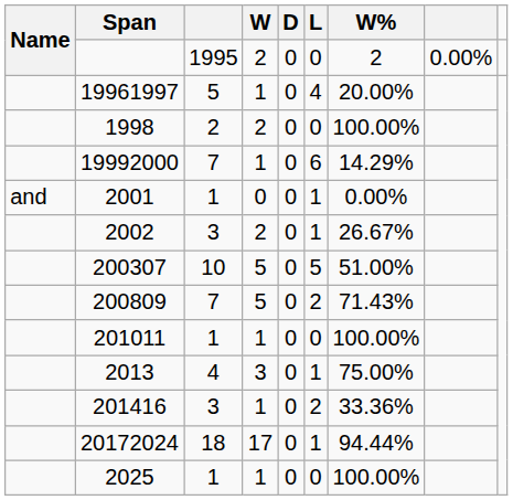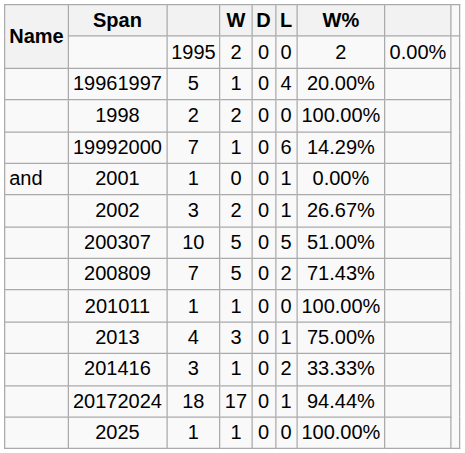201416 | W%: 33.36% -> 33.33%
